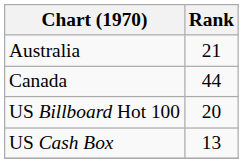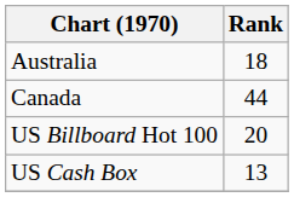Australia | Rank: 21 -> 18
